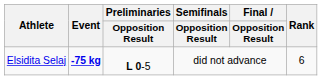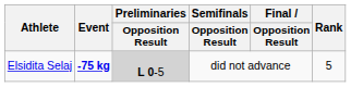Elsidita Selaj | Preliminaries / Opposition Result: no background -> lightgrey background
Elsidita Selaj | Rank: 6 -> 5
